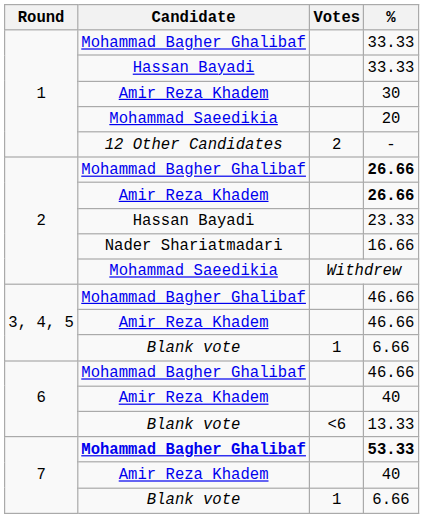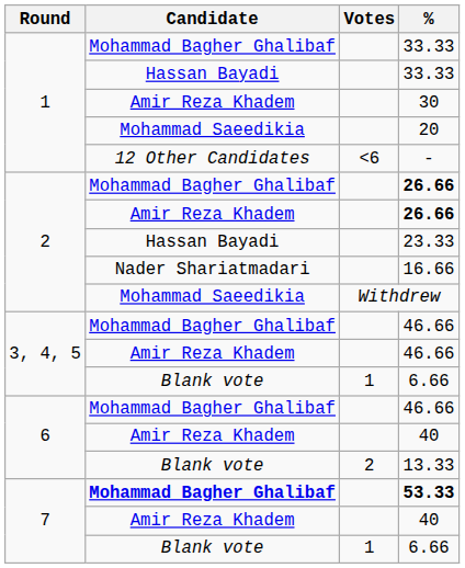- | Votes: 2 -> <6
13.33 | Votes: <6 -> 2
